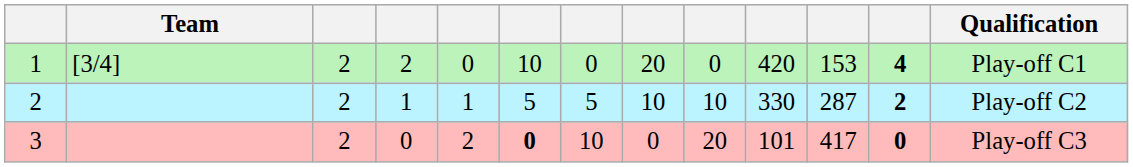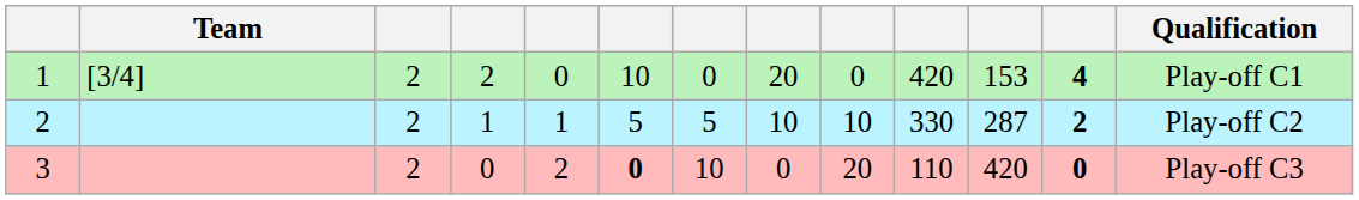3 | column 10: 101 -> 110
3 | column 11: 417 -> 420
